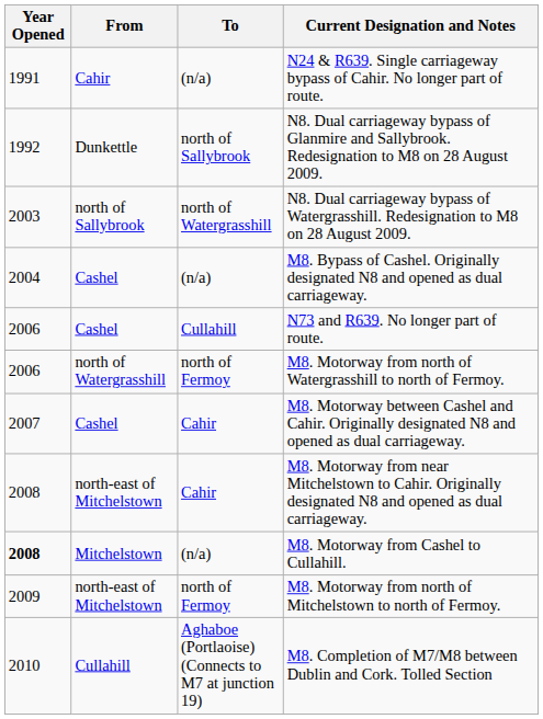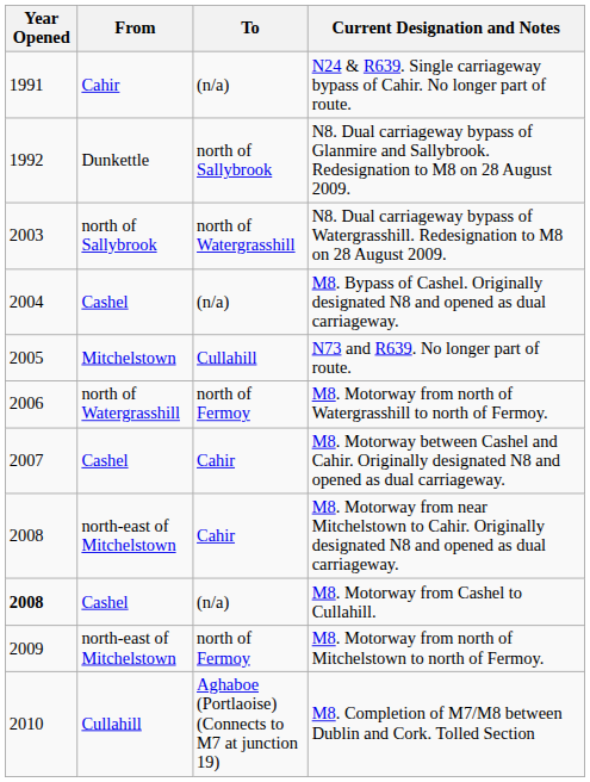N73 and R639. No longer part of route. | Year Opened: 2006 -> 2005
N73 and R639. No longer part of route. | From: Cashel -> Mitchelstown
M8. Motorway from Cashel to Cullahill. | From: Mitchelstown -> Cashel
